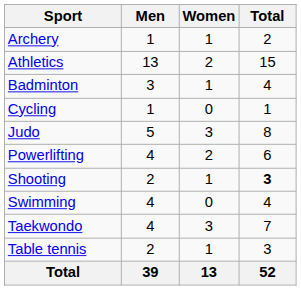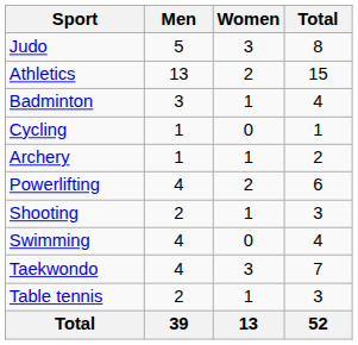rows swapped: Archery <-> Judo
Shooting | Total: bold -> normal
